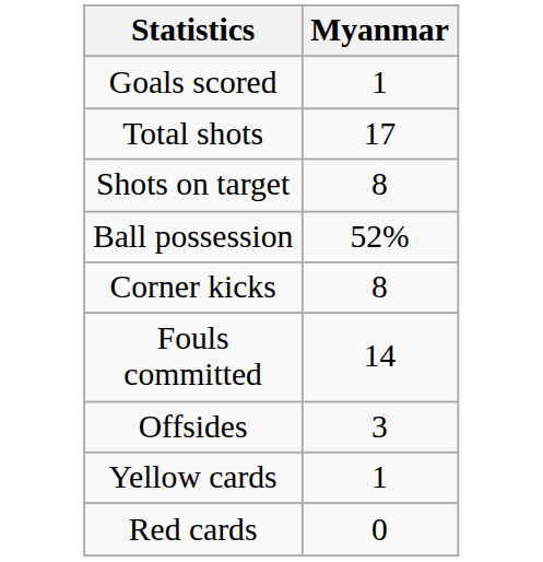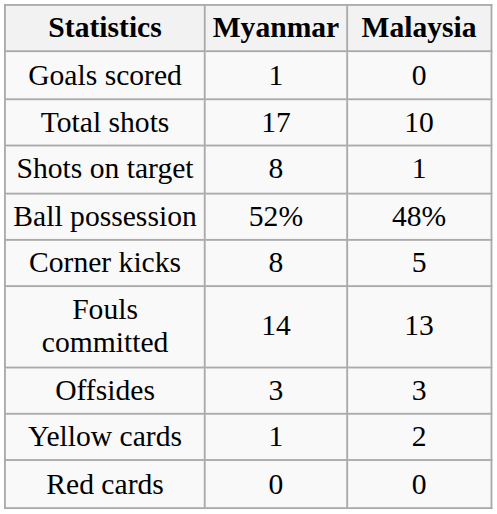+ column: Malaysia | 0 | 10 | 1 | 48% | 5 | 13 | 3 | 2 | 0
